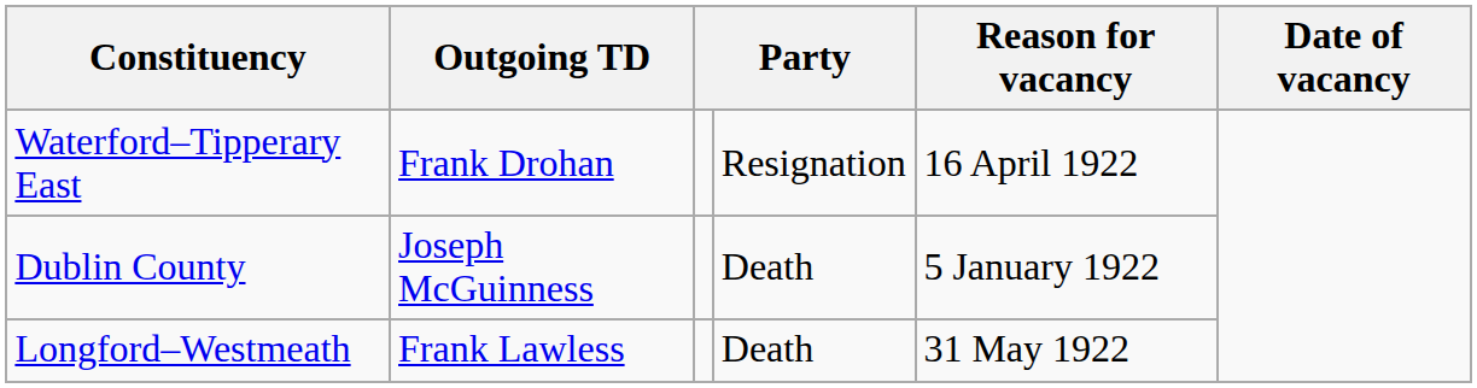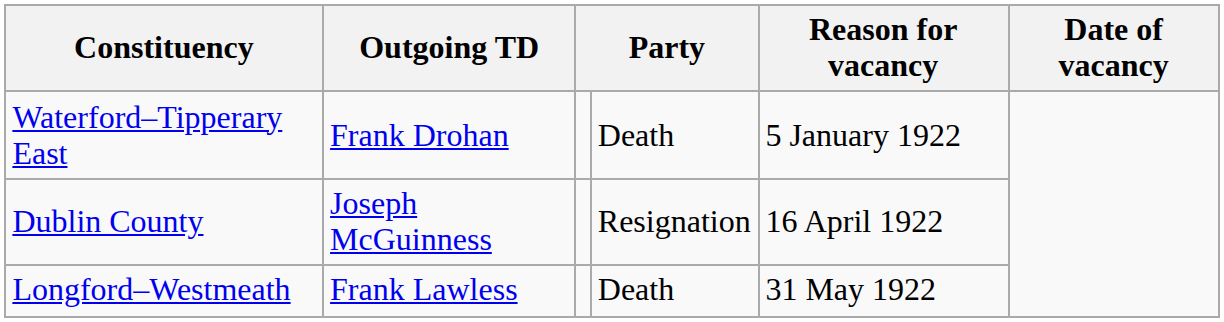Waterford–Tipperary East | column 4: Resignation -> Death
Waterford–Tipperary East | Reason for vacancy: 16 April 1922 -> 5 January 1922
Dublin County | column 4: Death -> Resignation
Dublin County | Reason for vacancy: 5 January 1922 -> 16 April 1922
